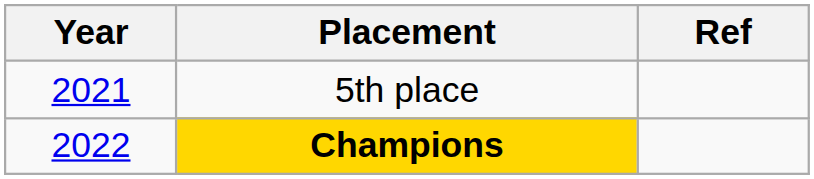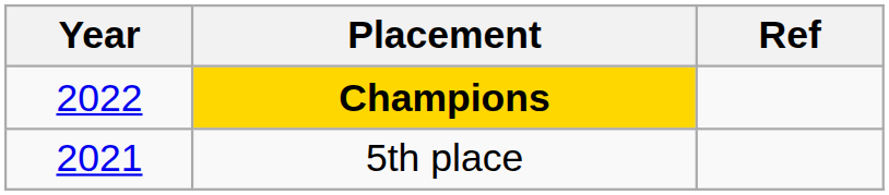rows swapped: 5th place <-> Champions
